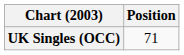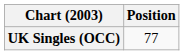UK Singles (OCC) | Position: 71 -> 77
